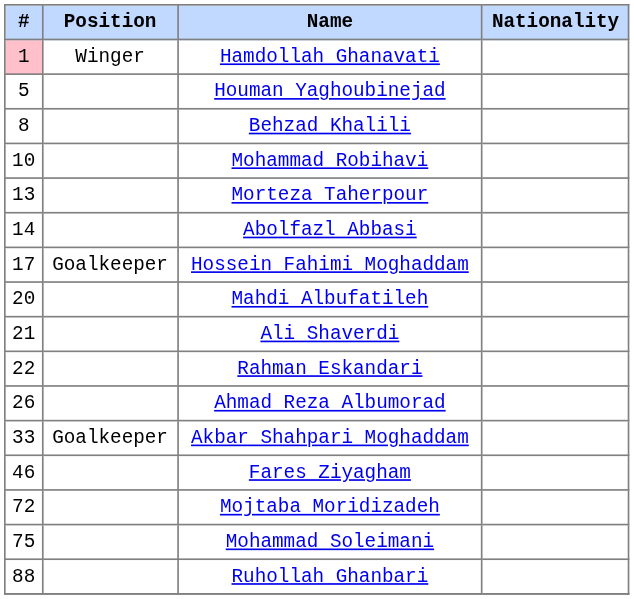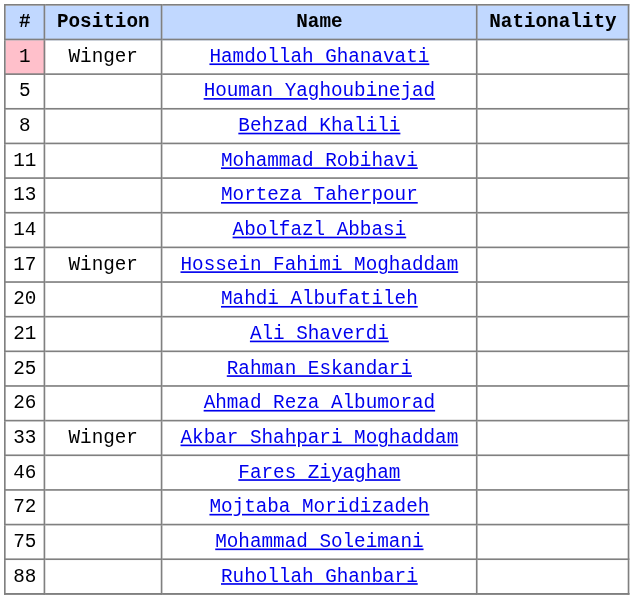Mohammad Robihavi | #: 10 -> 11
Hossein Fahimi Moghaddam | Position: Goalkeeper -> Winger
Rahman Eskandari | #: 22 -> 25
Akbar Shahpari Moghaddam | Position: Goalkeeper -> Winger
